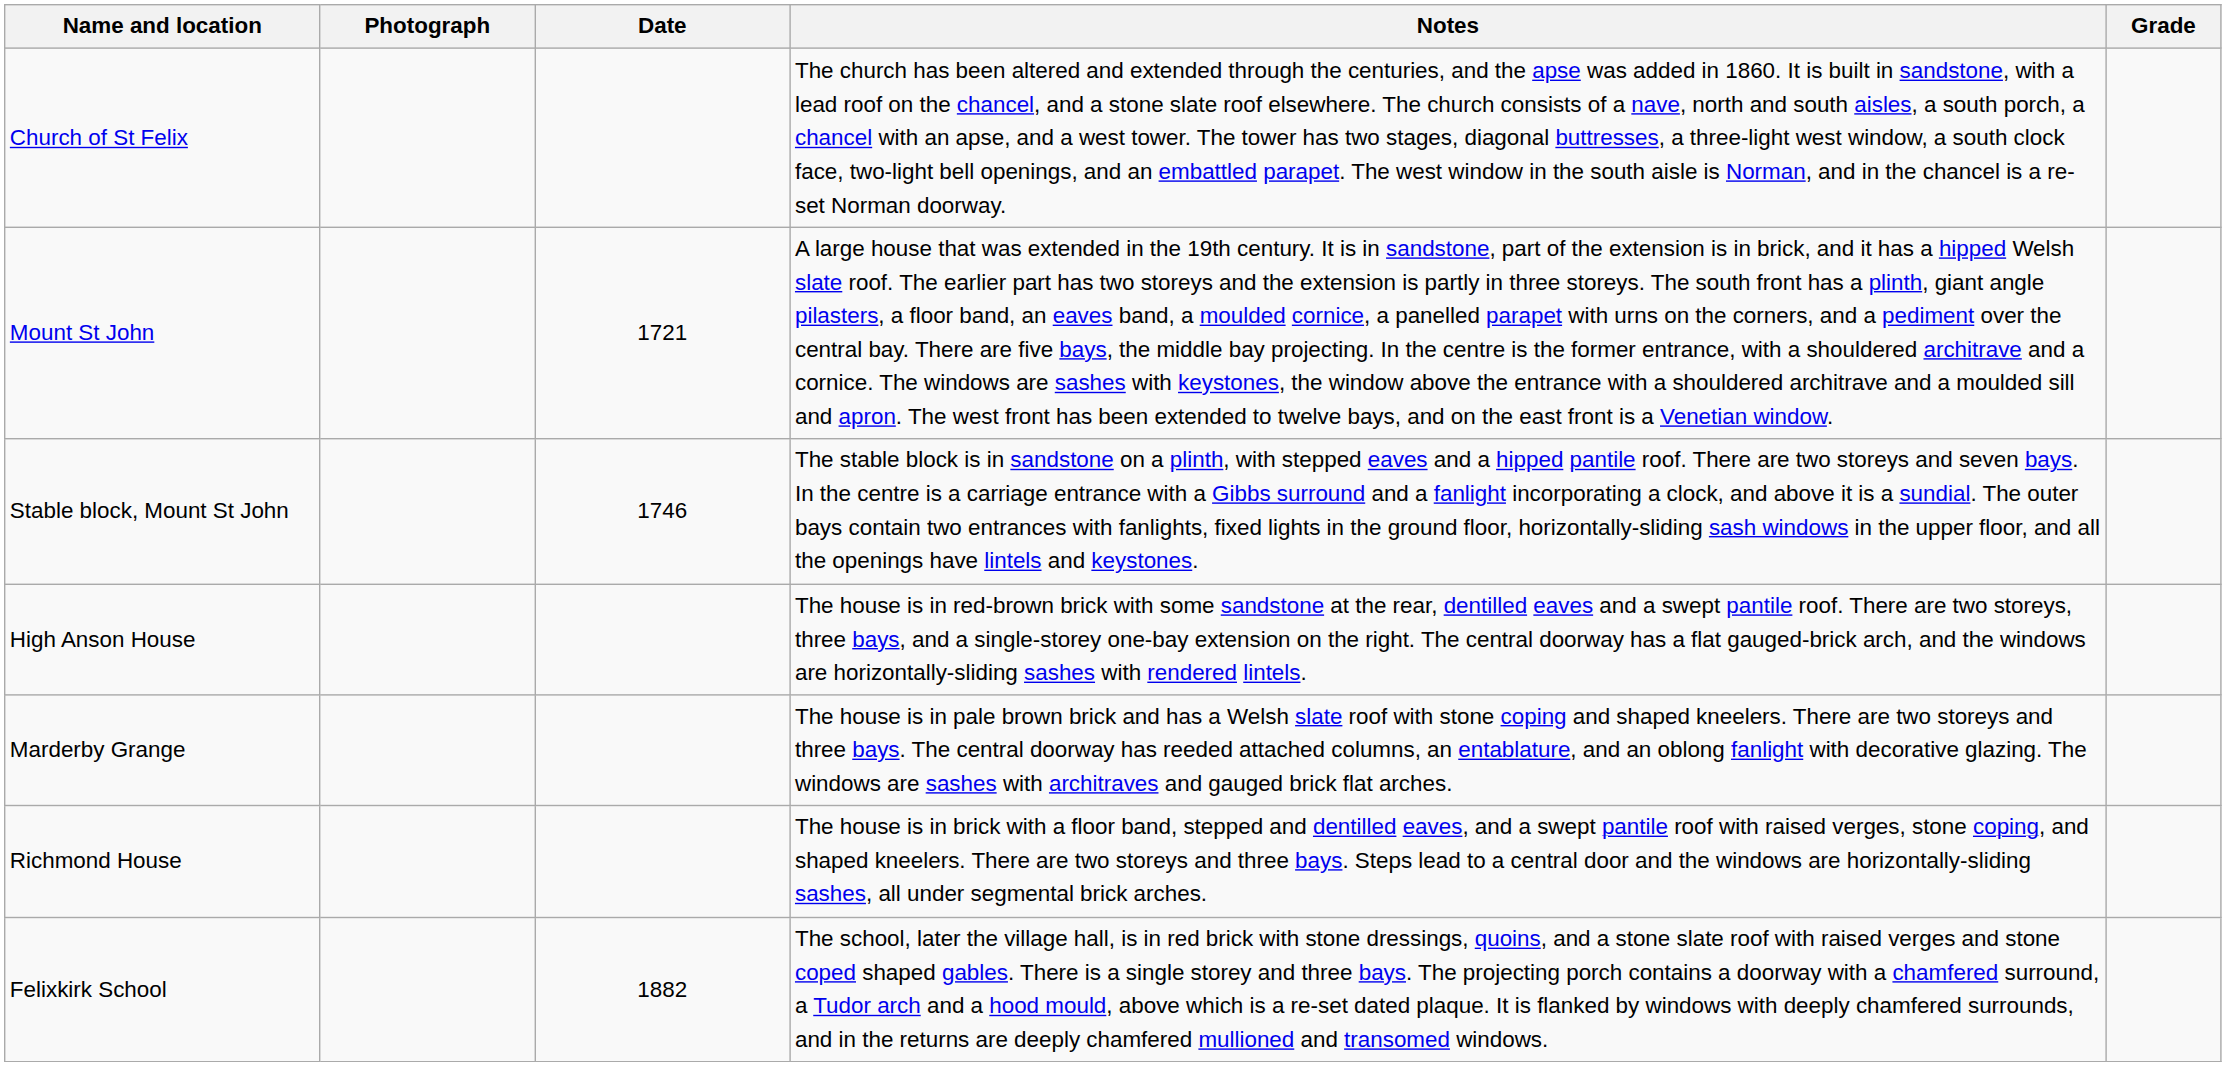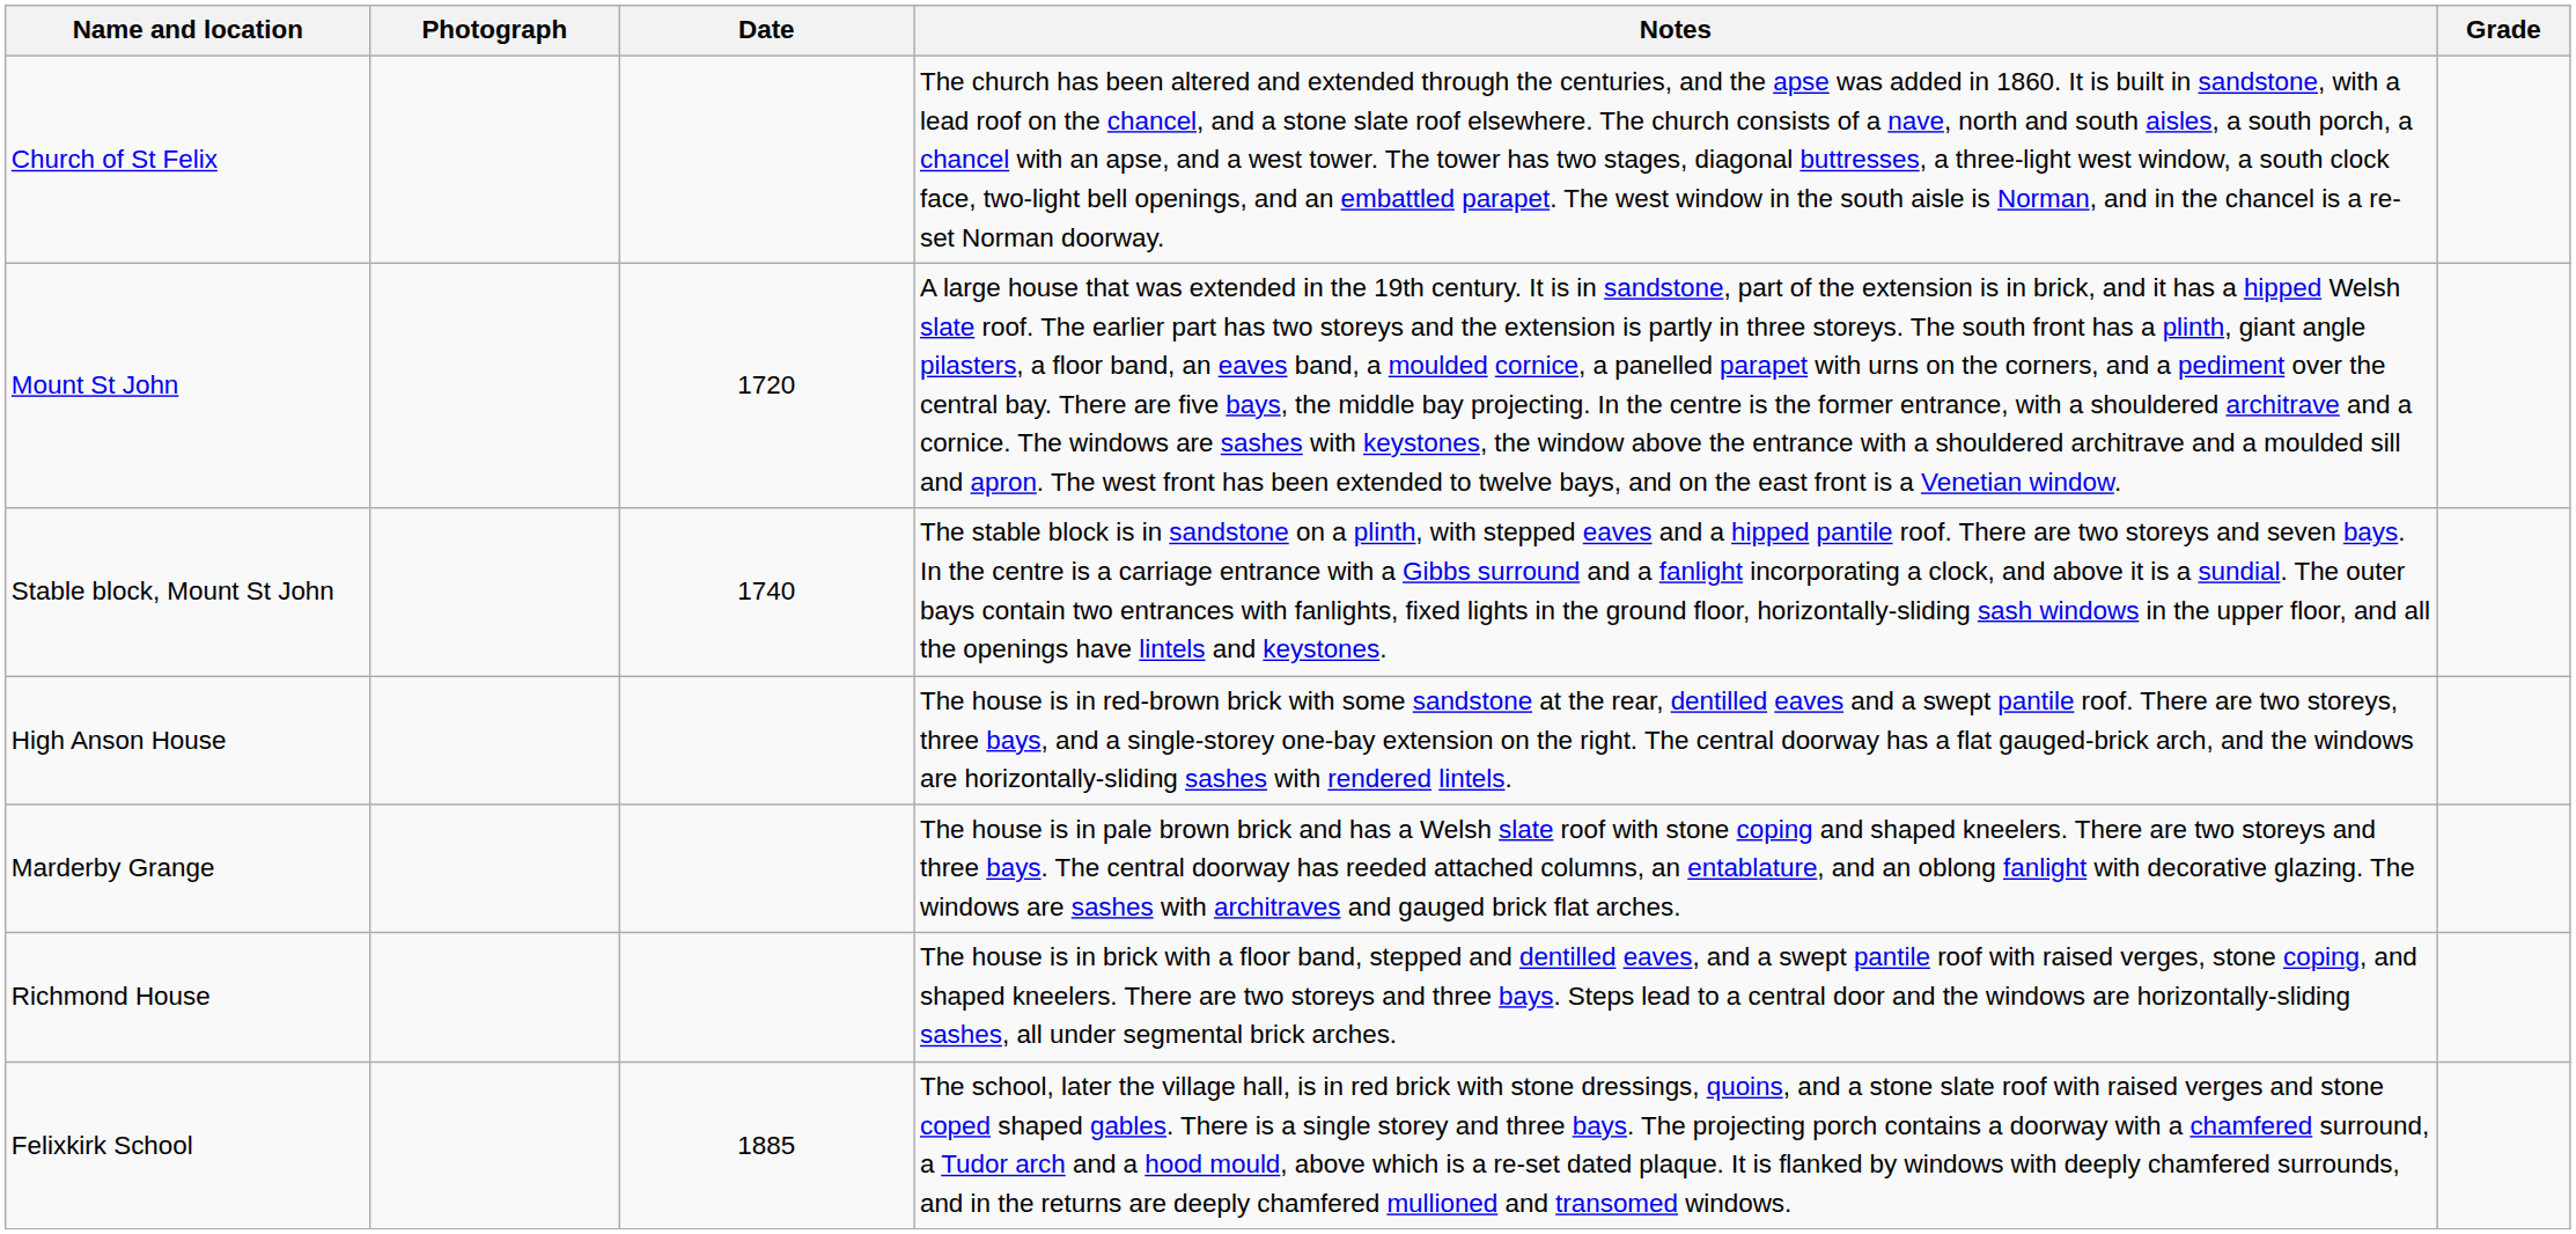Mount St John | Date: 1721 -> 1720
Stable block, Mount St John | Date: 1746 -> 1740
Felixkirk School | Date: 1882 -> 1885
